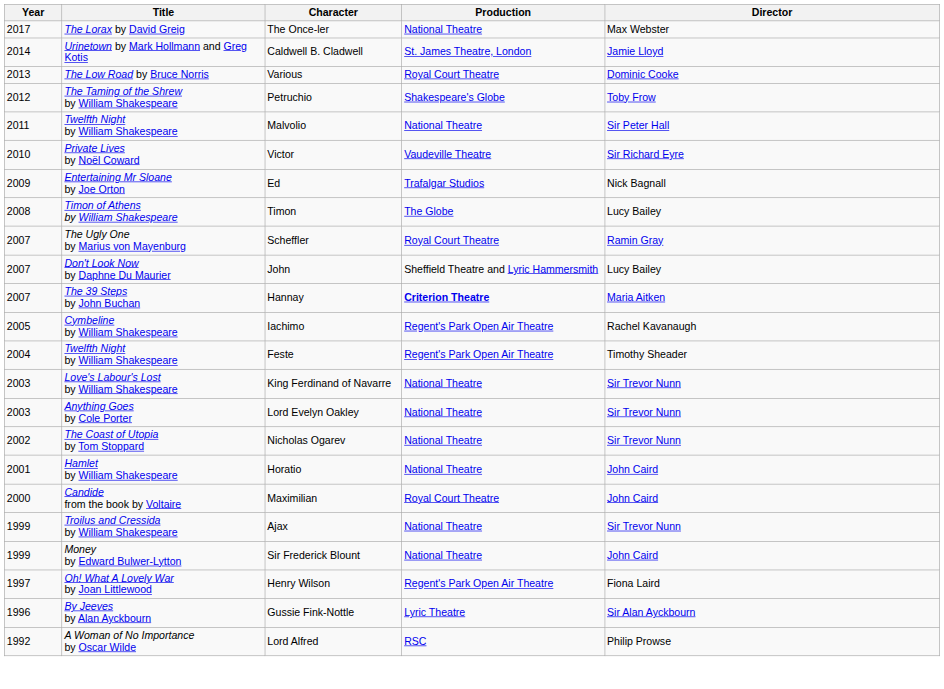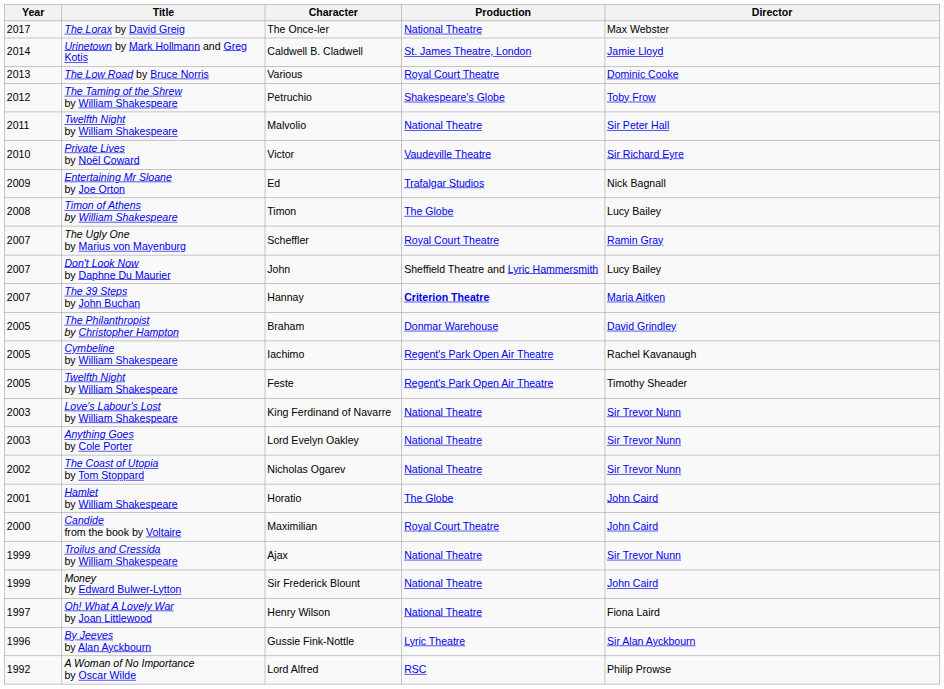+ row: 2005 | The Philanthropist by Christopher Hampton | Braham | Donmar Warehouse | David Grindley
Feste | Year: 2004 -> 2005
Horatio | Production: National Theatre -> The Globe
Henry Wilson | Production: Regent's Park Open Air Theatre -> National Theatre
